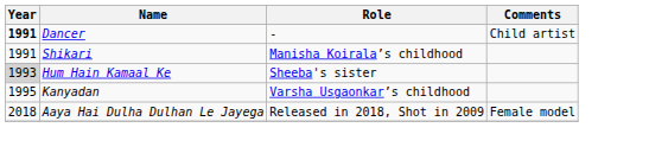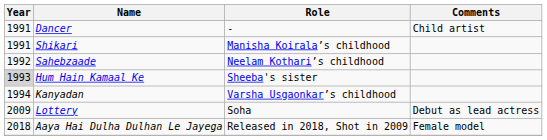Dancer | Year: bold -> normal
+ row: 1992 | Sahebzaade | Neelam Kothari’s childhood
Kanyadan | Year: 1995 -> 1994
+ row: 2009 | Lottery | Soha | Debut as lead actress
